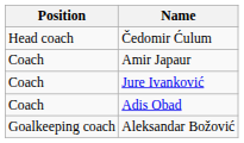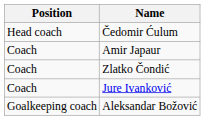+ row: Coach | Zlatko Čondić
- row: Coach | Adis Obad
